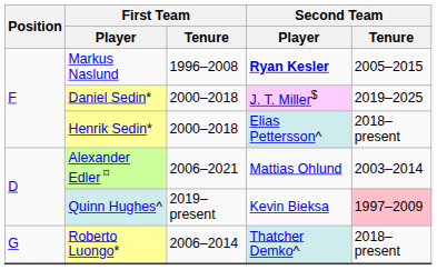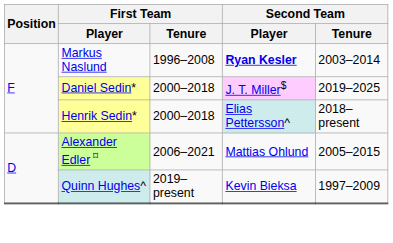Markus Naslund | Second Team / Tenure: 2005–2015 -> 2003–2014
Alexander Edler ⌑ | Second Team / Tenure: 2003–2014 -> 2005–2015
Quinn Hughes^ | Second Team / Tenure: pink background -> no background
- row: G | Roberto Luongo* | 2006–2014 | Thatcher Demko^ | 2018–present
